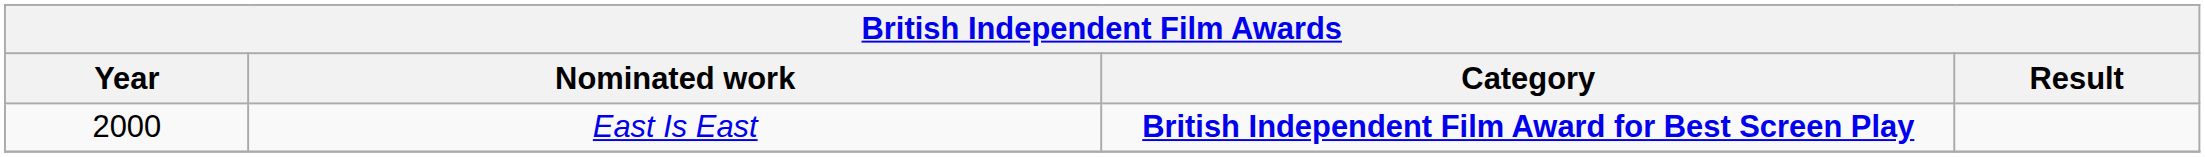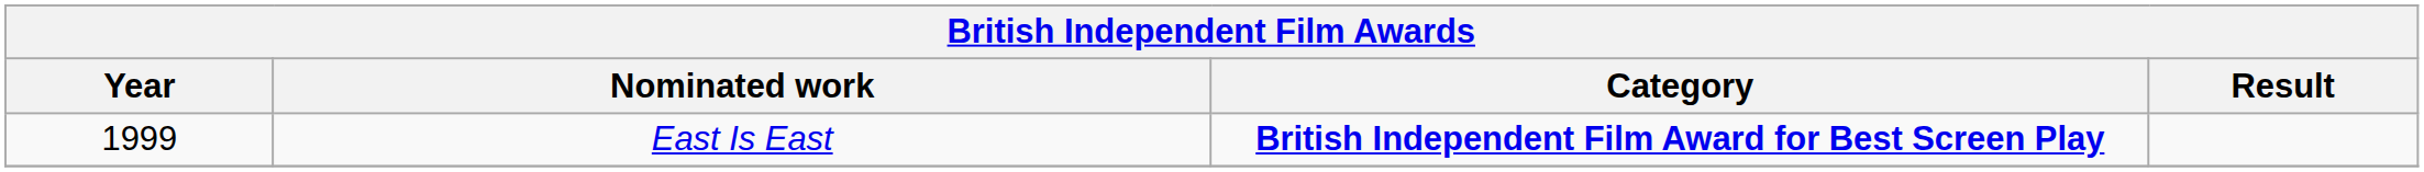East Is East | Year: 2000 -> 1999
